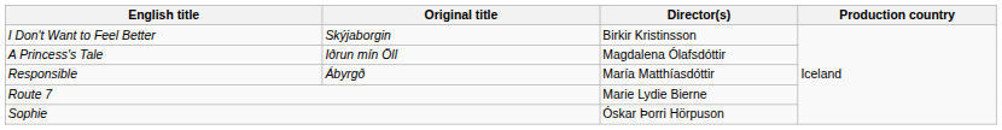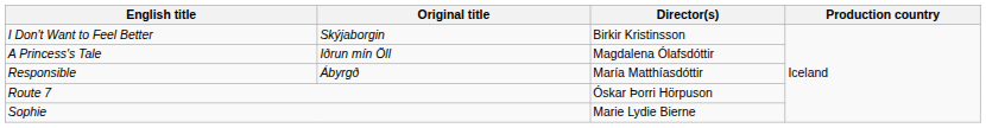Route 7 | Director(s): Marie Lydie Bierne -> Óskar Þorri Hörpuson
Sophie | Director(s): Óskar Þorri Hörpuson -> Marie Lydie Bierne
